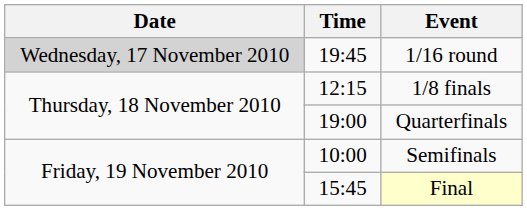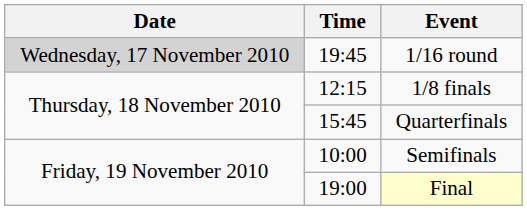Quarterfinals | Time: 19:00 -> 15:45
Final | Time: 15:45 -> 19:00
